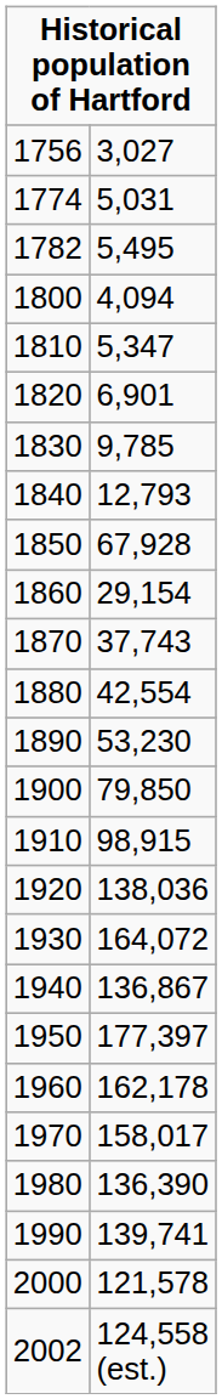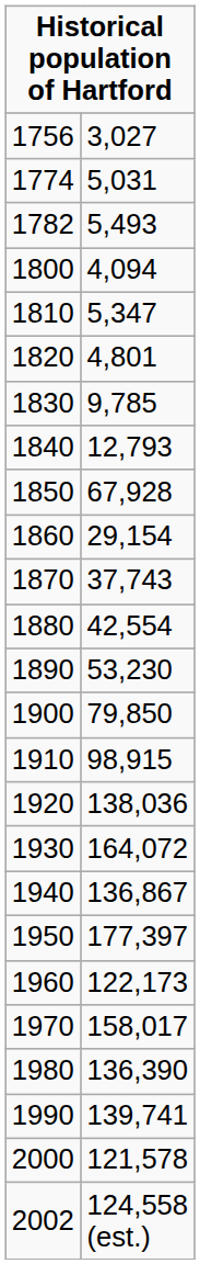1782 | column 2: 5,495 -> 5,493
1820 | column 2: 6,901 -> 4,801
1960 | column 2: 162,178 -> 122,173
